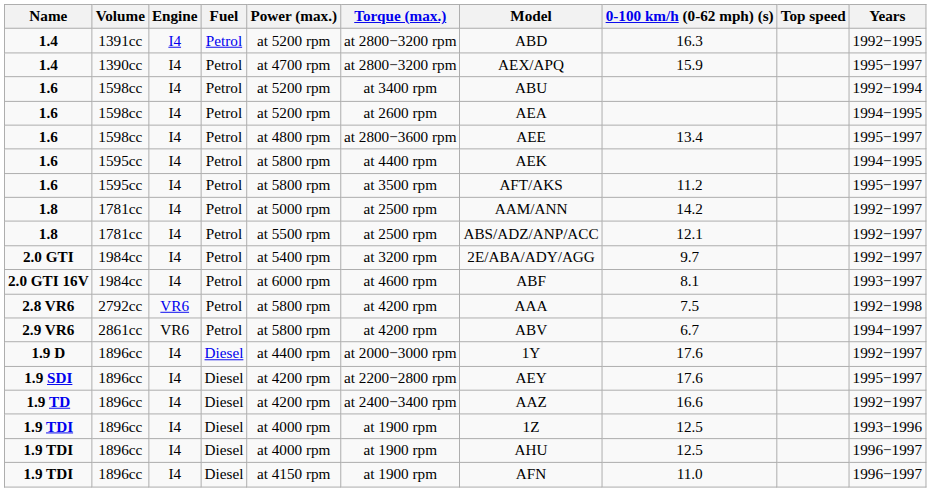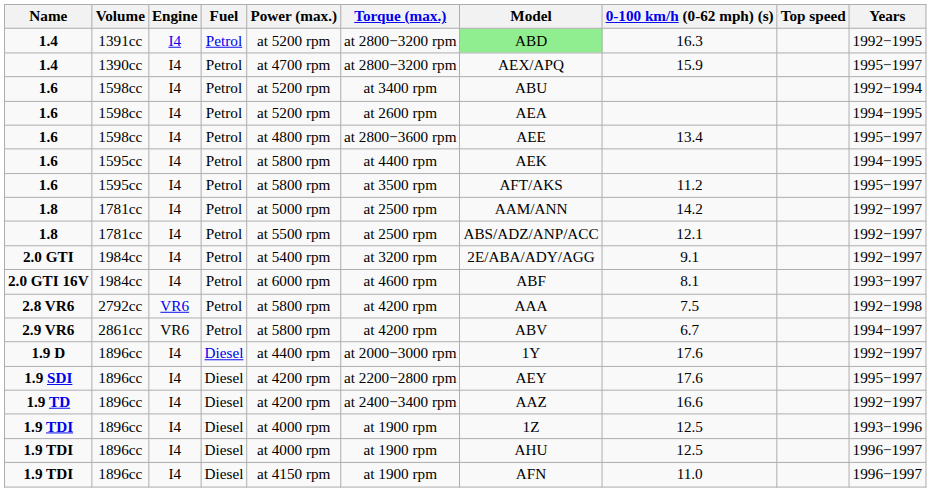1.4 / 1391cc | Model: no background -> lightgreen background
2.0 GTI | 0-100 km/h (0-62 mph) (s): 9.7 -> 9.1
